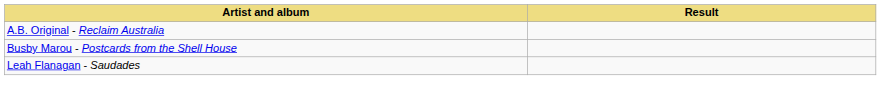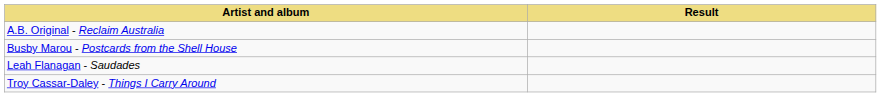+ row: Troy Cassar-Daley - Things I Carry Around
